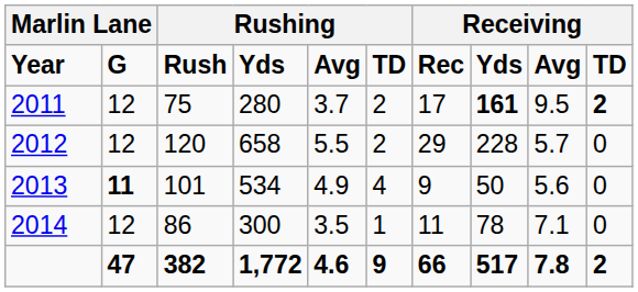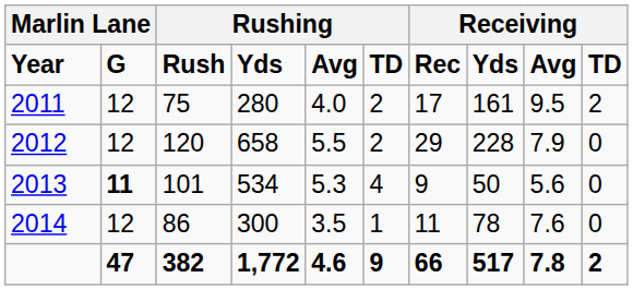2011 | column 5: 3.7 -> 4.0
2011 | column 8: bold -> normal
2011 | column 10: bold -> normal
2012 | column 9: 5.7 -> 7.9
2013 | column 5: 4.9 -> 5.3
2014 | column 9: 7.1 -> 7.6
